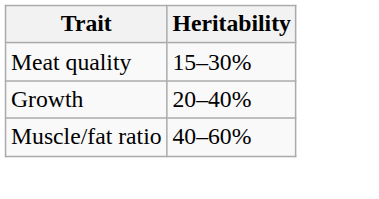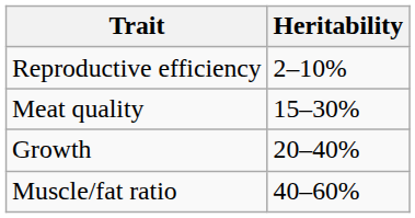+ row: Reproductive efficiency | 2–10%
